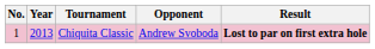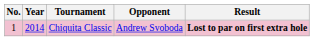Chiquita Classic | Year: 2013 -> 2014
